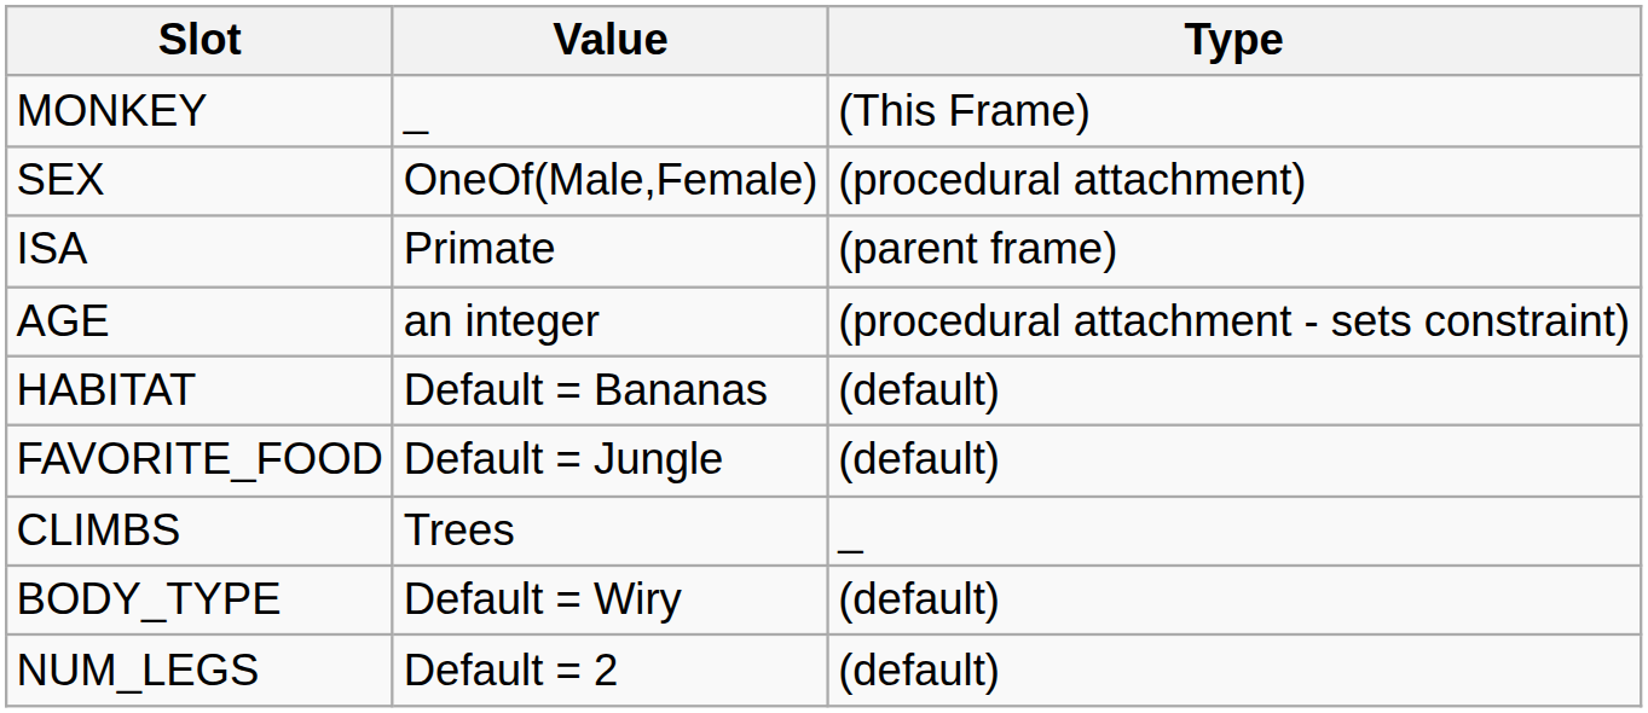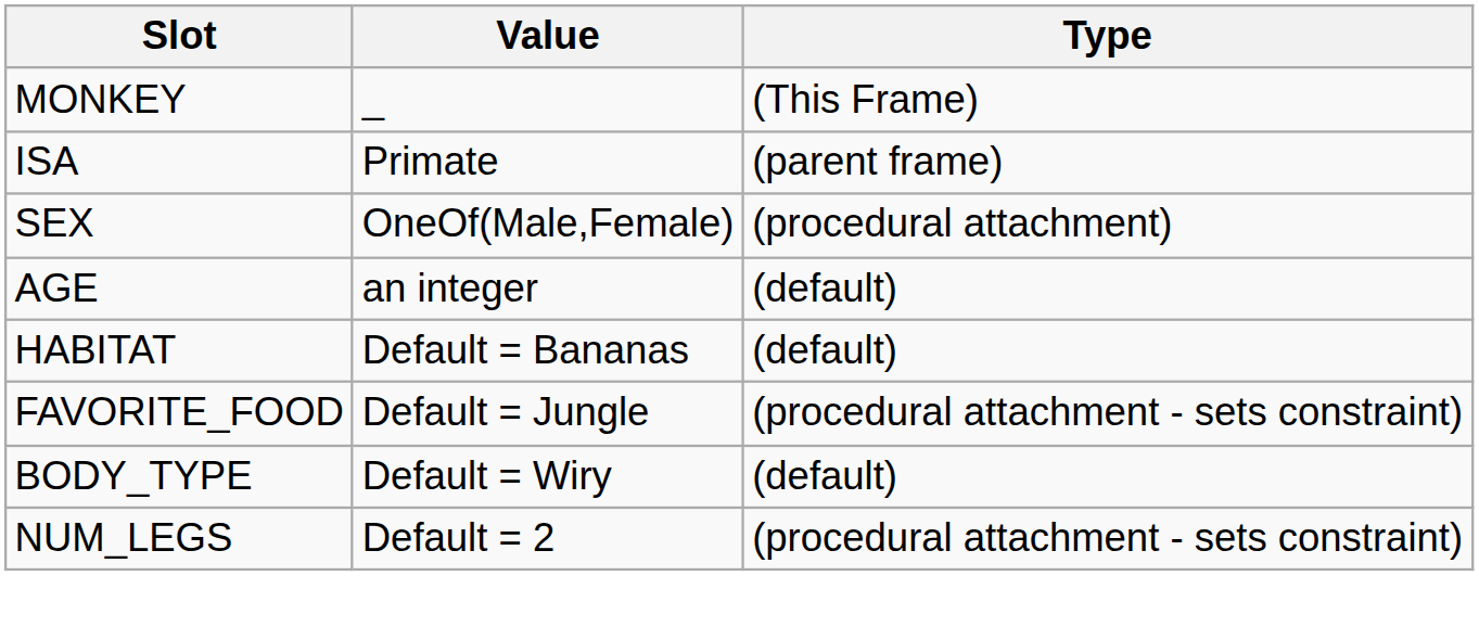rows swapped: ISA <-> SEX
AGE | Type: (procedural attachment - sets constraint) -> (default)
FAVORITE_FOOD | Type: (default) -> (procedural attachment - sets constraint)
- row: CLIMBS | Trees | _
NUM_LEGS | Type: (default) -> (procedural attachment - sets constraint)
